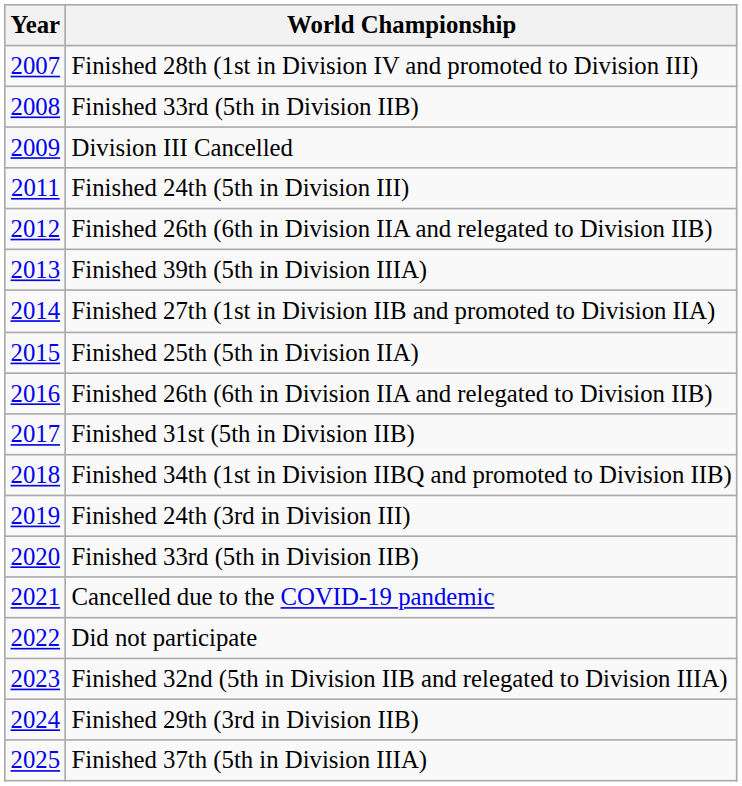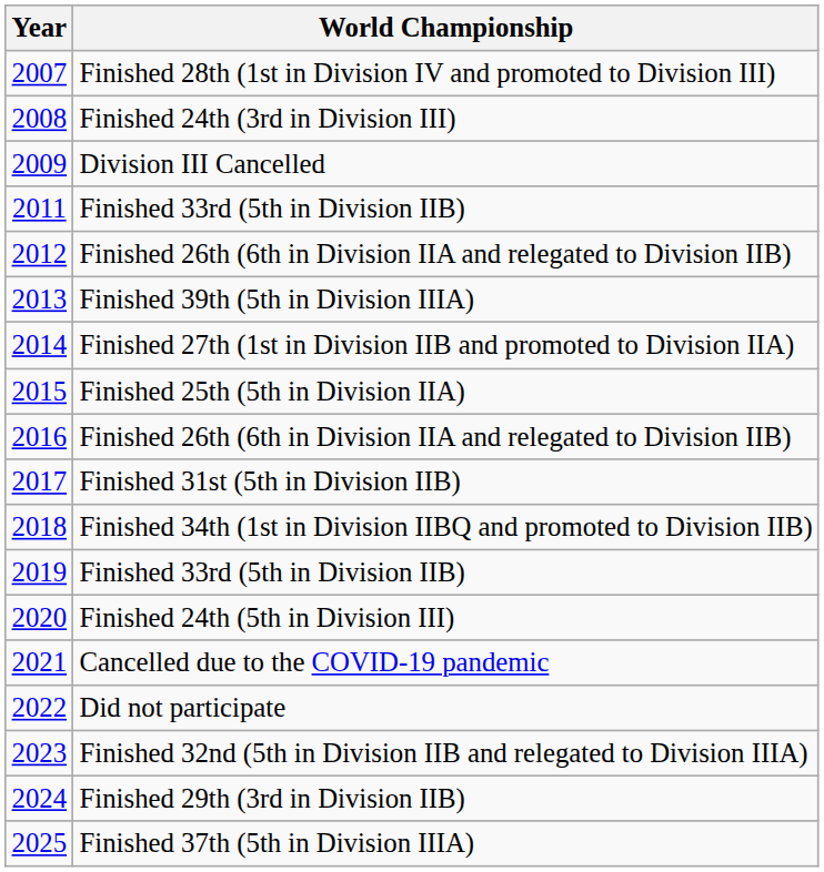2008 | World Championship: Finished 33rd (5th in Division IIB) -> Finished 24th (3rd in Division III)
2011 | World Championship: Finished 24th (5th in Division III) -> Finished 33rd (5th in Division IIB)
2019 | World Championship: Finished 24th (3rd in Division III) -> Finished 33rd (5th in Division IIB)
2020 | World Championship: Finished 33rd (5th in Division IIB) -> Finished 24th (5th in Division III)
